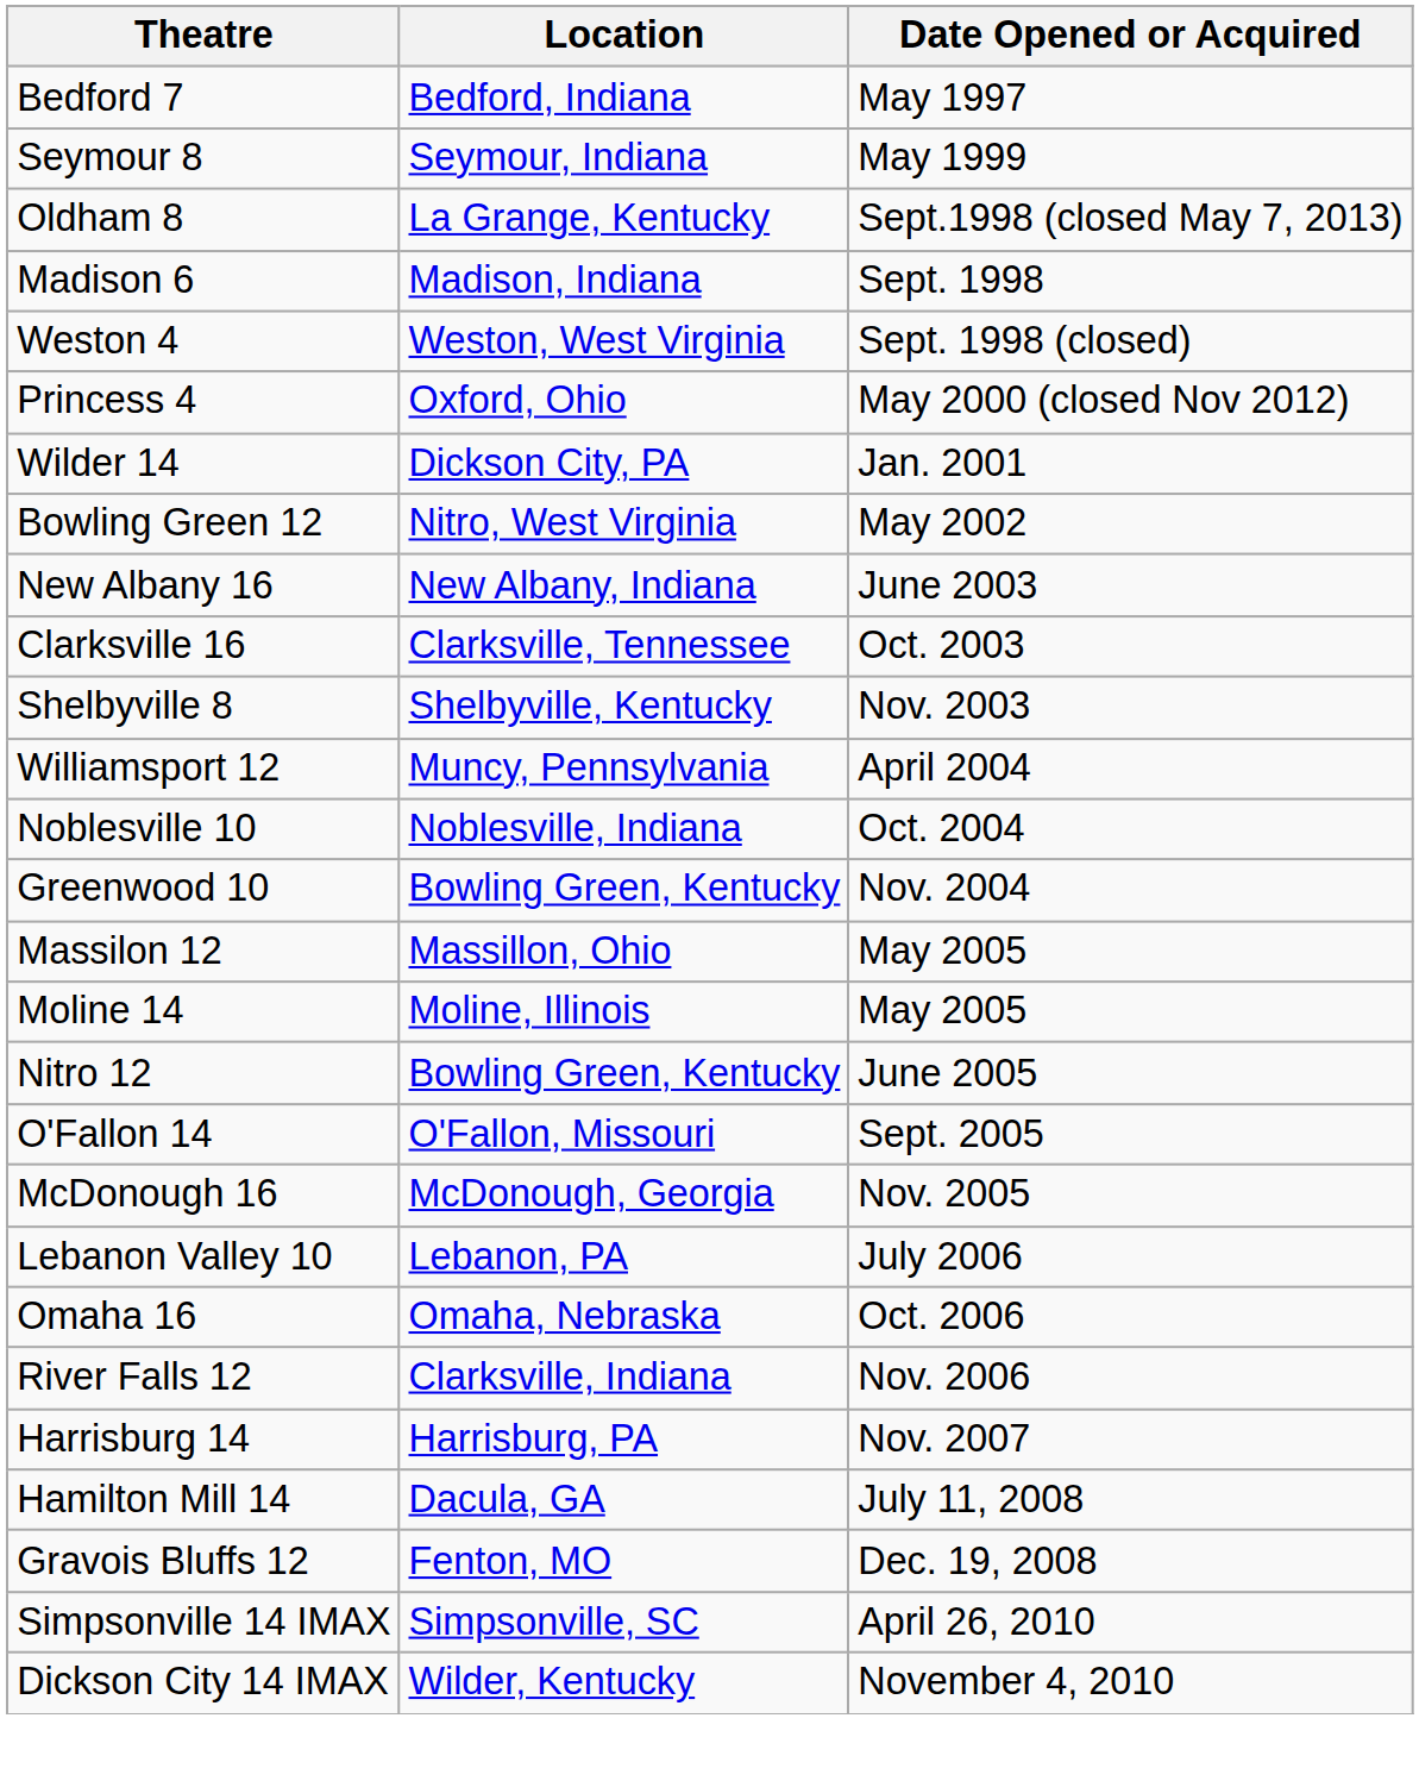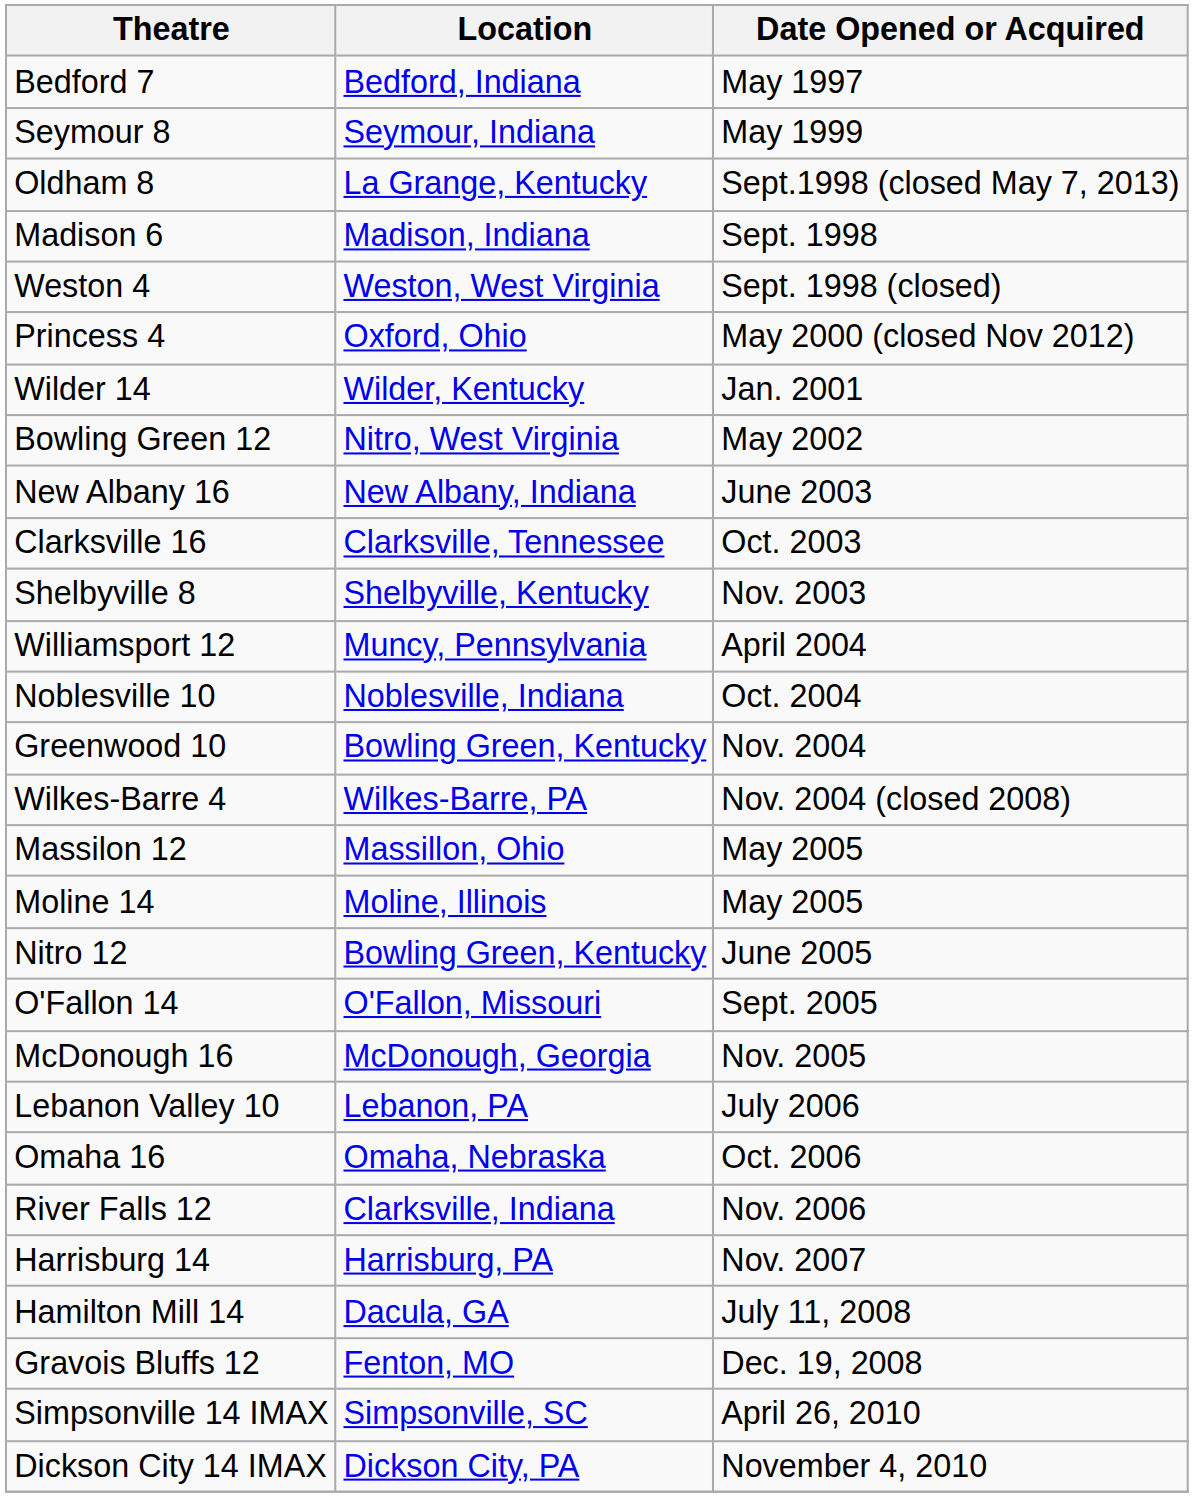Wilder 14 | Location: Dickson City, PA -> Wilder, Kentucky
+ row: Wilkes-Barre 4 | Wilkes-Barre, PA | Nov. 2004 (closed 2008)
Dickson City 14 IMAX | Location: Wilder, Kentucky -> Dickson City, PA
